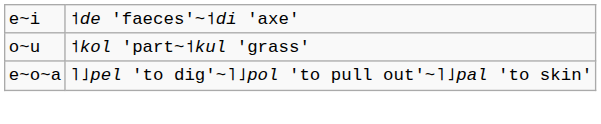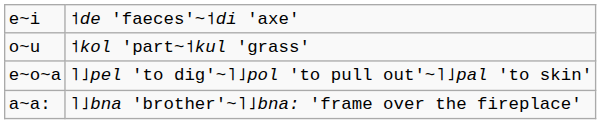+ row: a~a: | ˥˩bna 'brother'~˥˩bna: 'frame over the fireplace'
